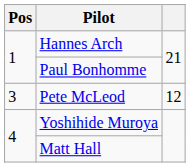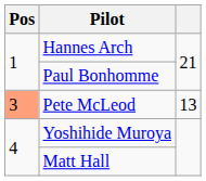Pete McLeod | Pos: no background -> lightsalmon background
Pete McLeod | column 3: 12 -> 13
